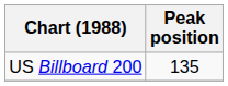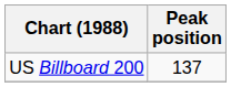US Billboard 200 | Peak position: 135 -> 137
